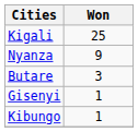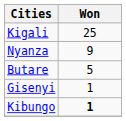Butare | Won: 3 -> 5
Kibungo | Won: normal -> bold
